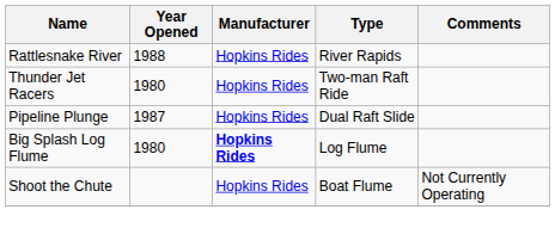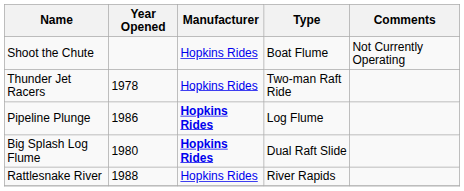rows swapped: Rattlesnake River <-> Shoot the Chute
Thunder Jet Racers | Year Opened: 1980 -> 1978
Pipeline Plunge | Year Opened: 1987 -> 1986
Pipeline Plunge | Manufacturer: normal -> bold
Pipeline Plunge | Type: Dual Raft Slide -> Log Flume
Big Splash Log Flume | Type: Log Flume -> Dual Raft Slide
